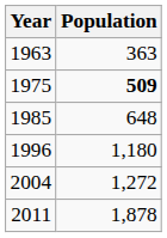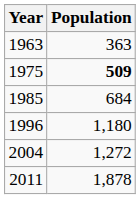1985 | Population: 648 -> 684
